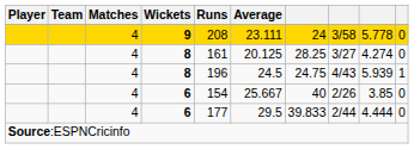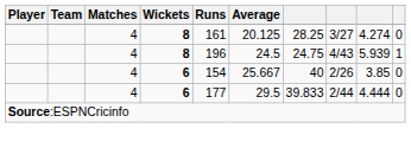- row: 4 | 9 | 208 | 23.111 | 24 | 3/58 | 5.778 | 0
